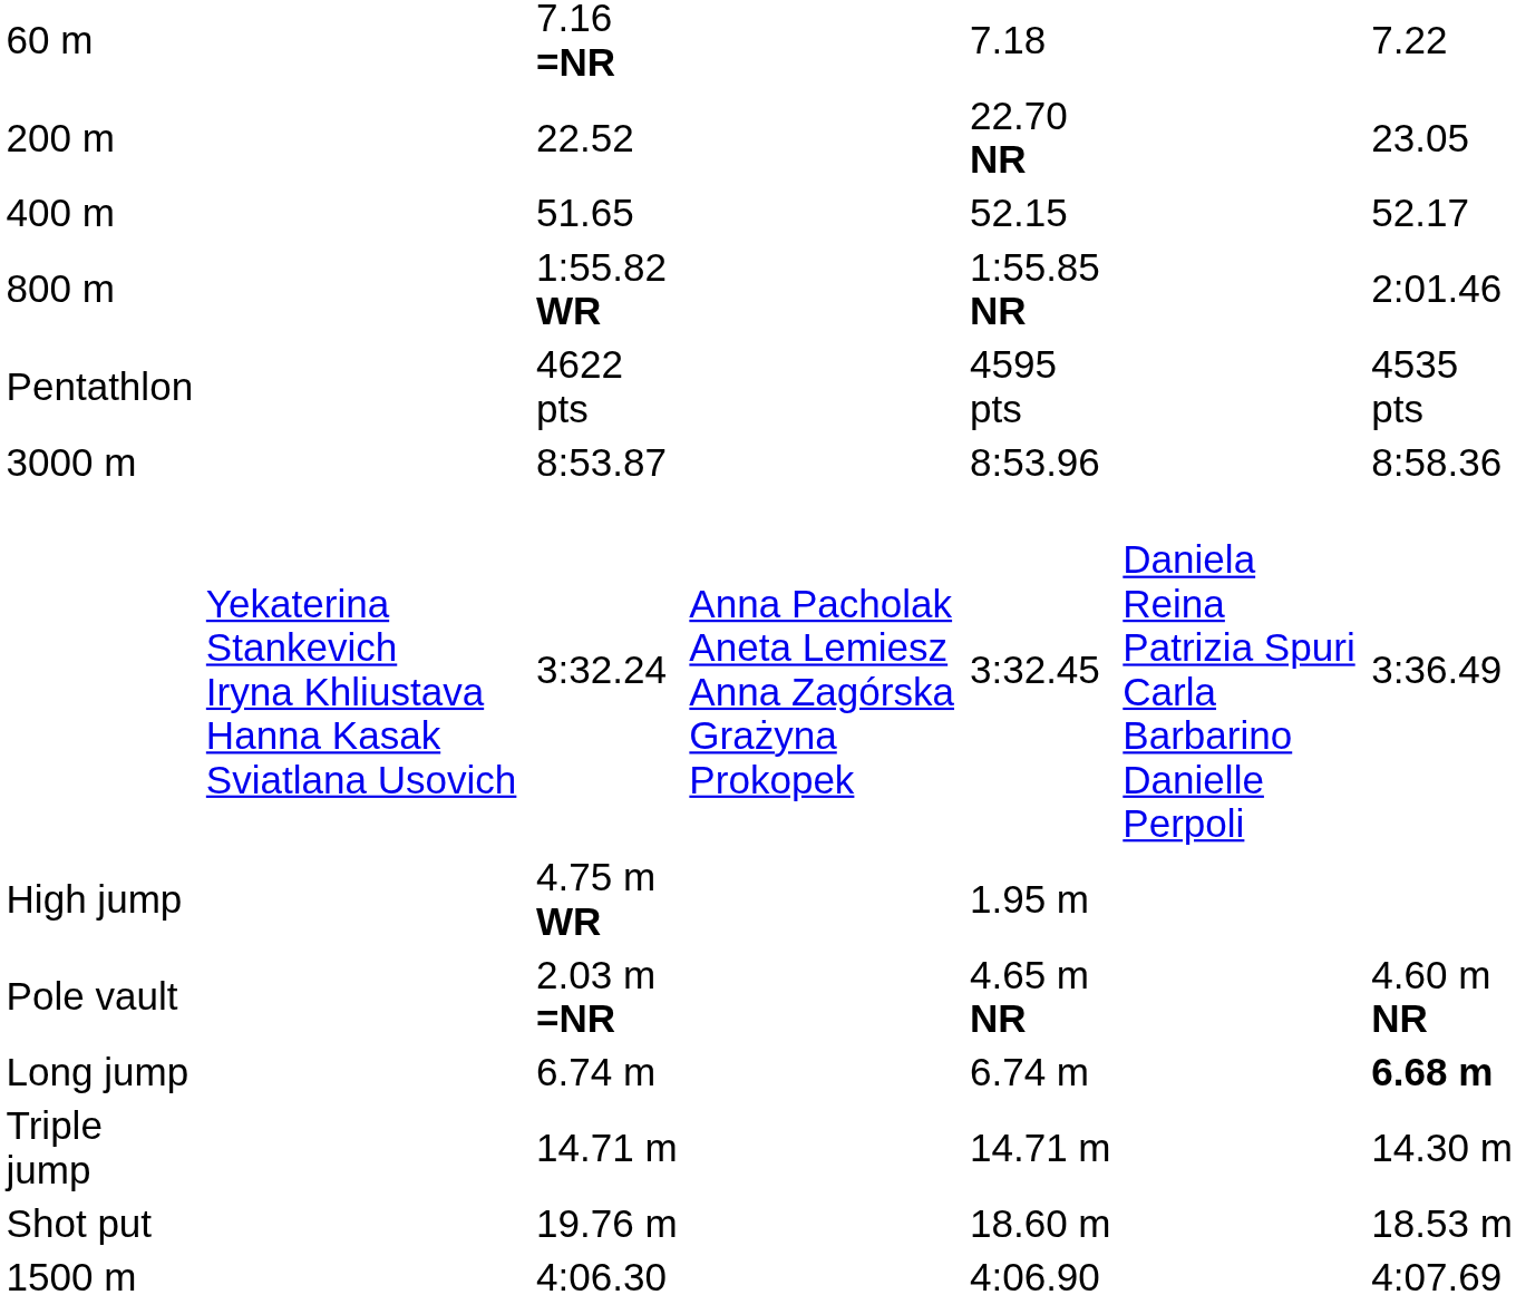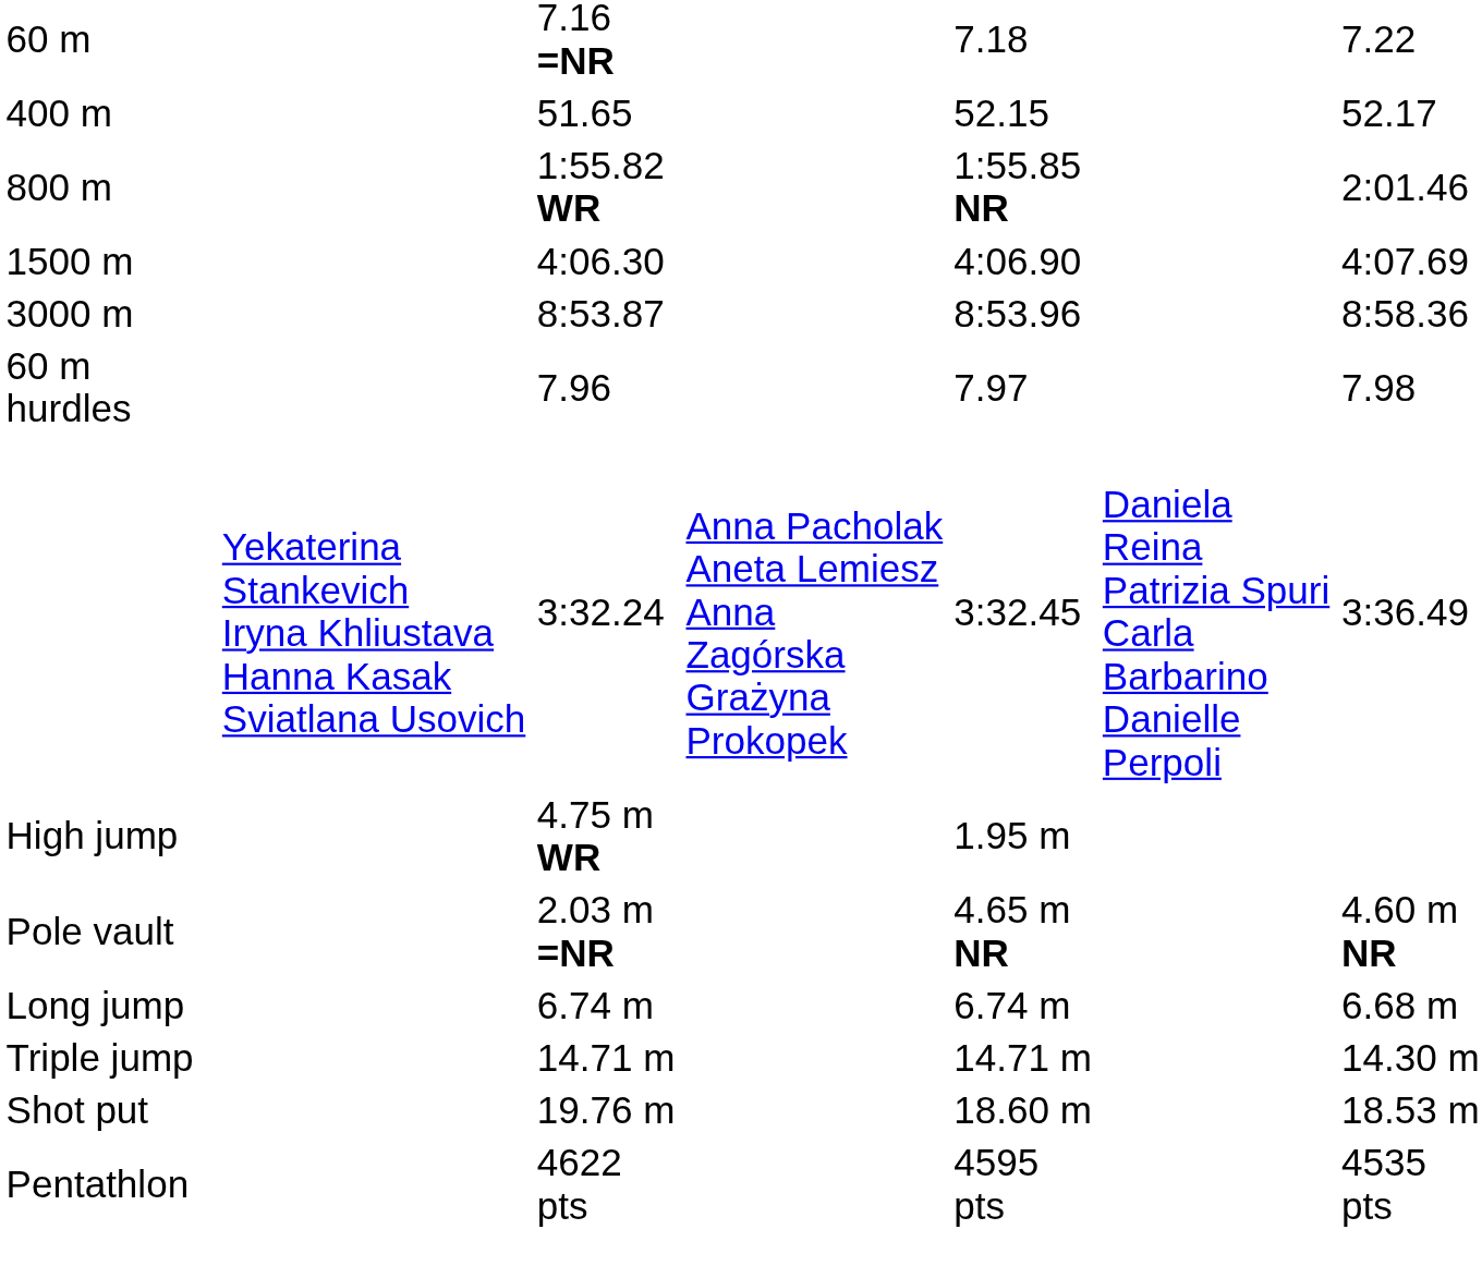- row: 200 m | 22.52 | 22.70 NR | 23.05
rows swapped: 1500 m <-> Pentathlon
+ row: 60 m hurdles | 7.96 | 7.97 | 7.98
Long jump | column 7: bold -> normal
